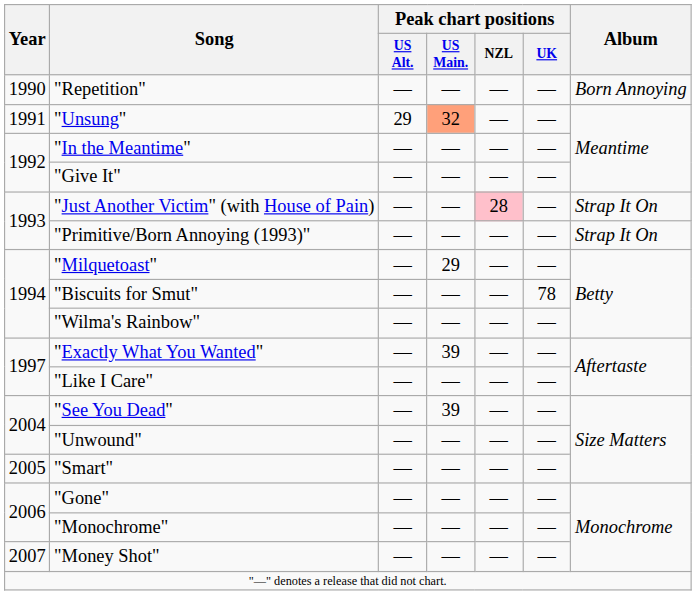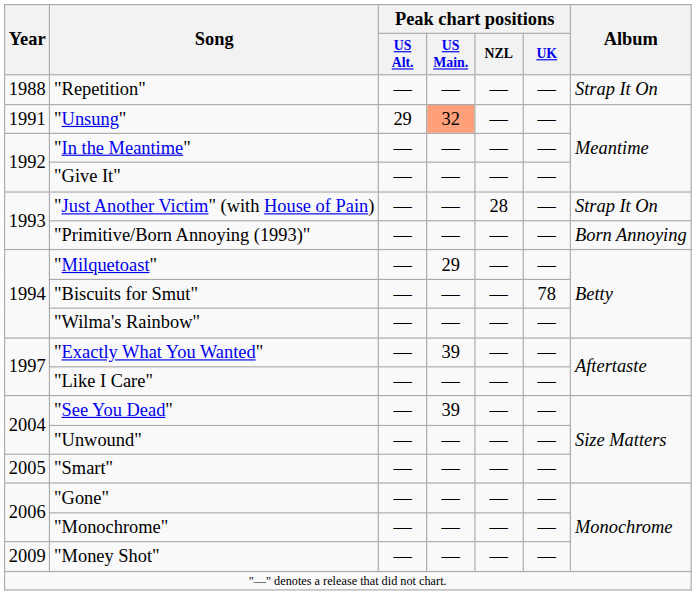"Repetition" | Year: 1990 -> 1988
"Repetition" | Album: Born Annoying -> Strap It On
"Just Another Victim" (with House of Pain) | Peak chart positions / NZL: pink background -> no background
"Primitive/Born Annoying (1993)" | Album: Strap It On -> Born Annoying
"Money Shot" | Year: 2007 -> 2009
